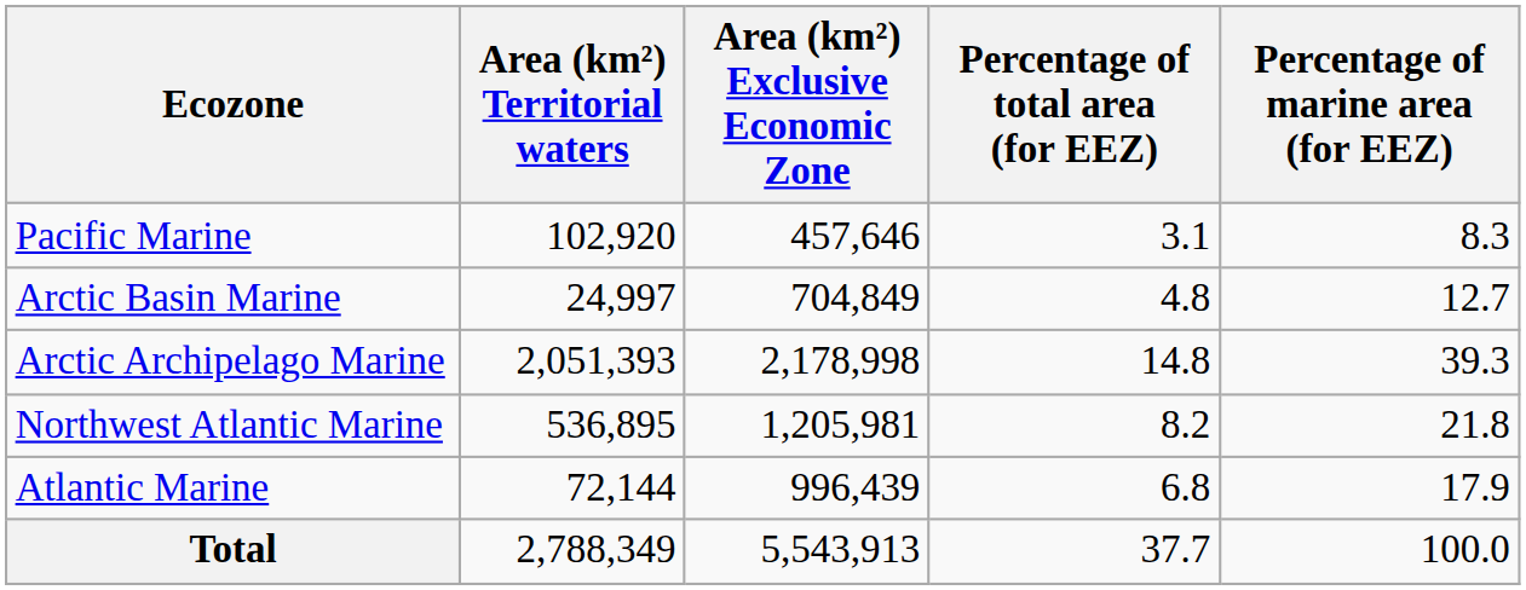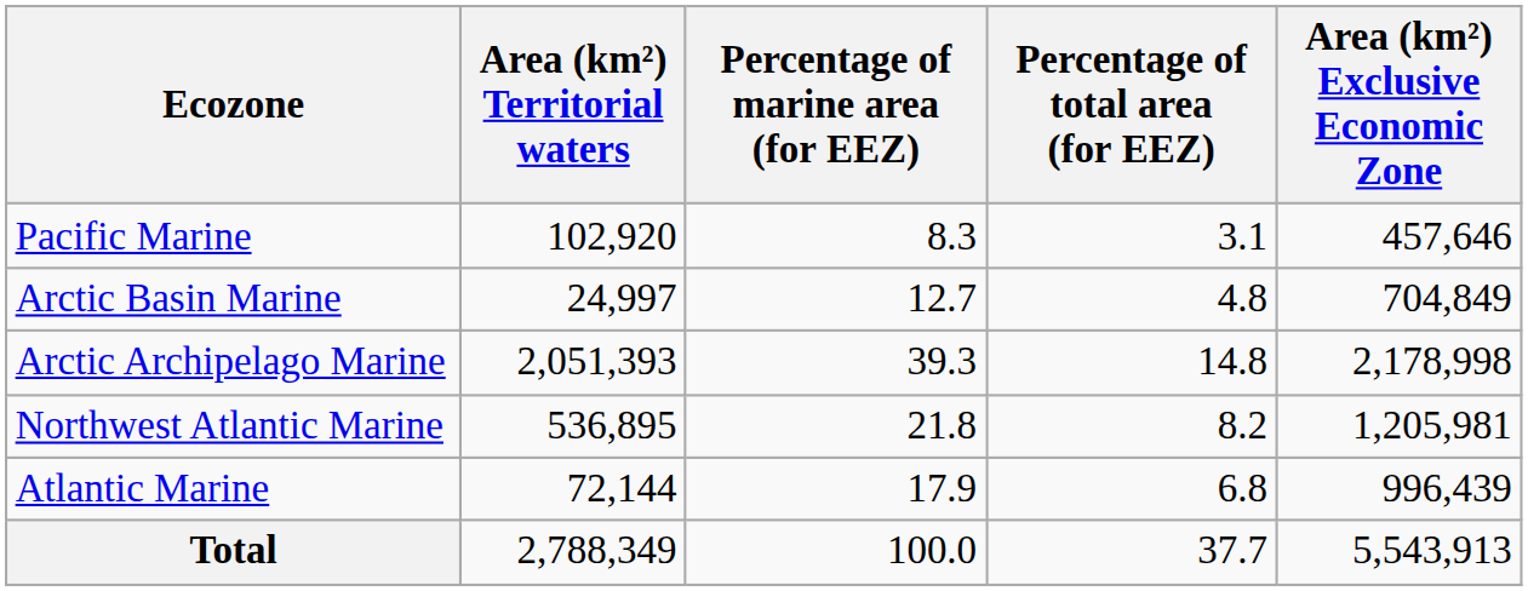columns swapped: Area (km²) Exclusive Economic Zone <-> Percentage of marine area (for EEZ)
